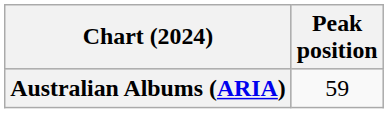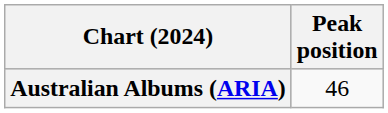Australian Albums (ARIA) | Peak position: 59 -> 46
